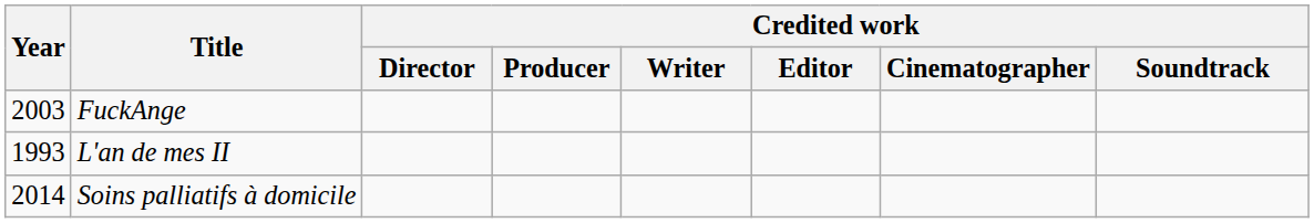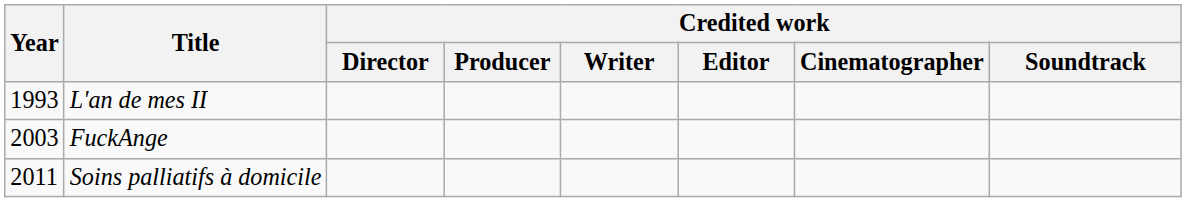rows swapped: L'an de mes II <-> FuckAnge
Soins palliatifs à domicile | Year: 2014 -> 2011
